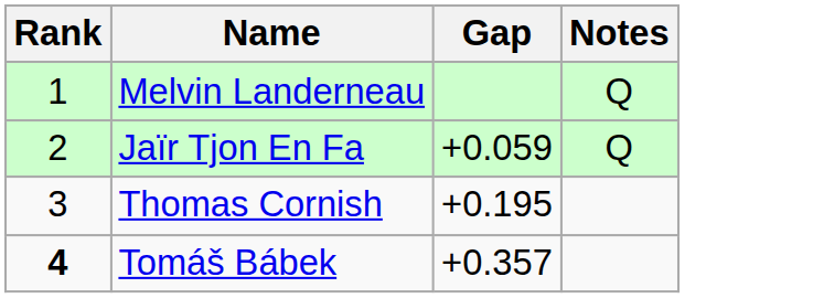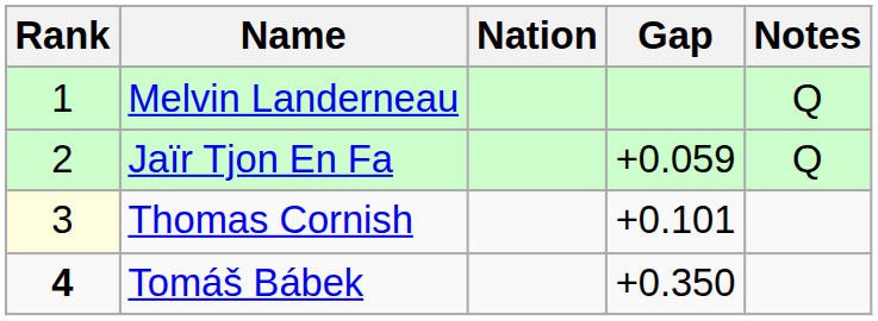+ column: Nation
Thomas Cornish | Rank: no background -> lightyellow background
Thomas Cornish | Gap: +0.195 -> +0.101
Tomáš Bábek | Gap: +0.357 -> +0.350
